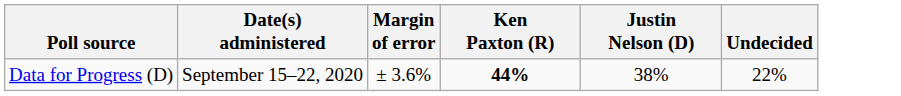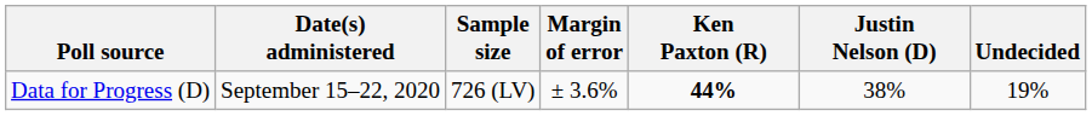+ column: Sample size | 726 (LV)
Data for Progress (D) | Undecided: 22% -> 19%
